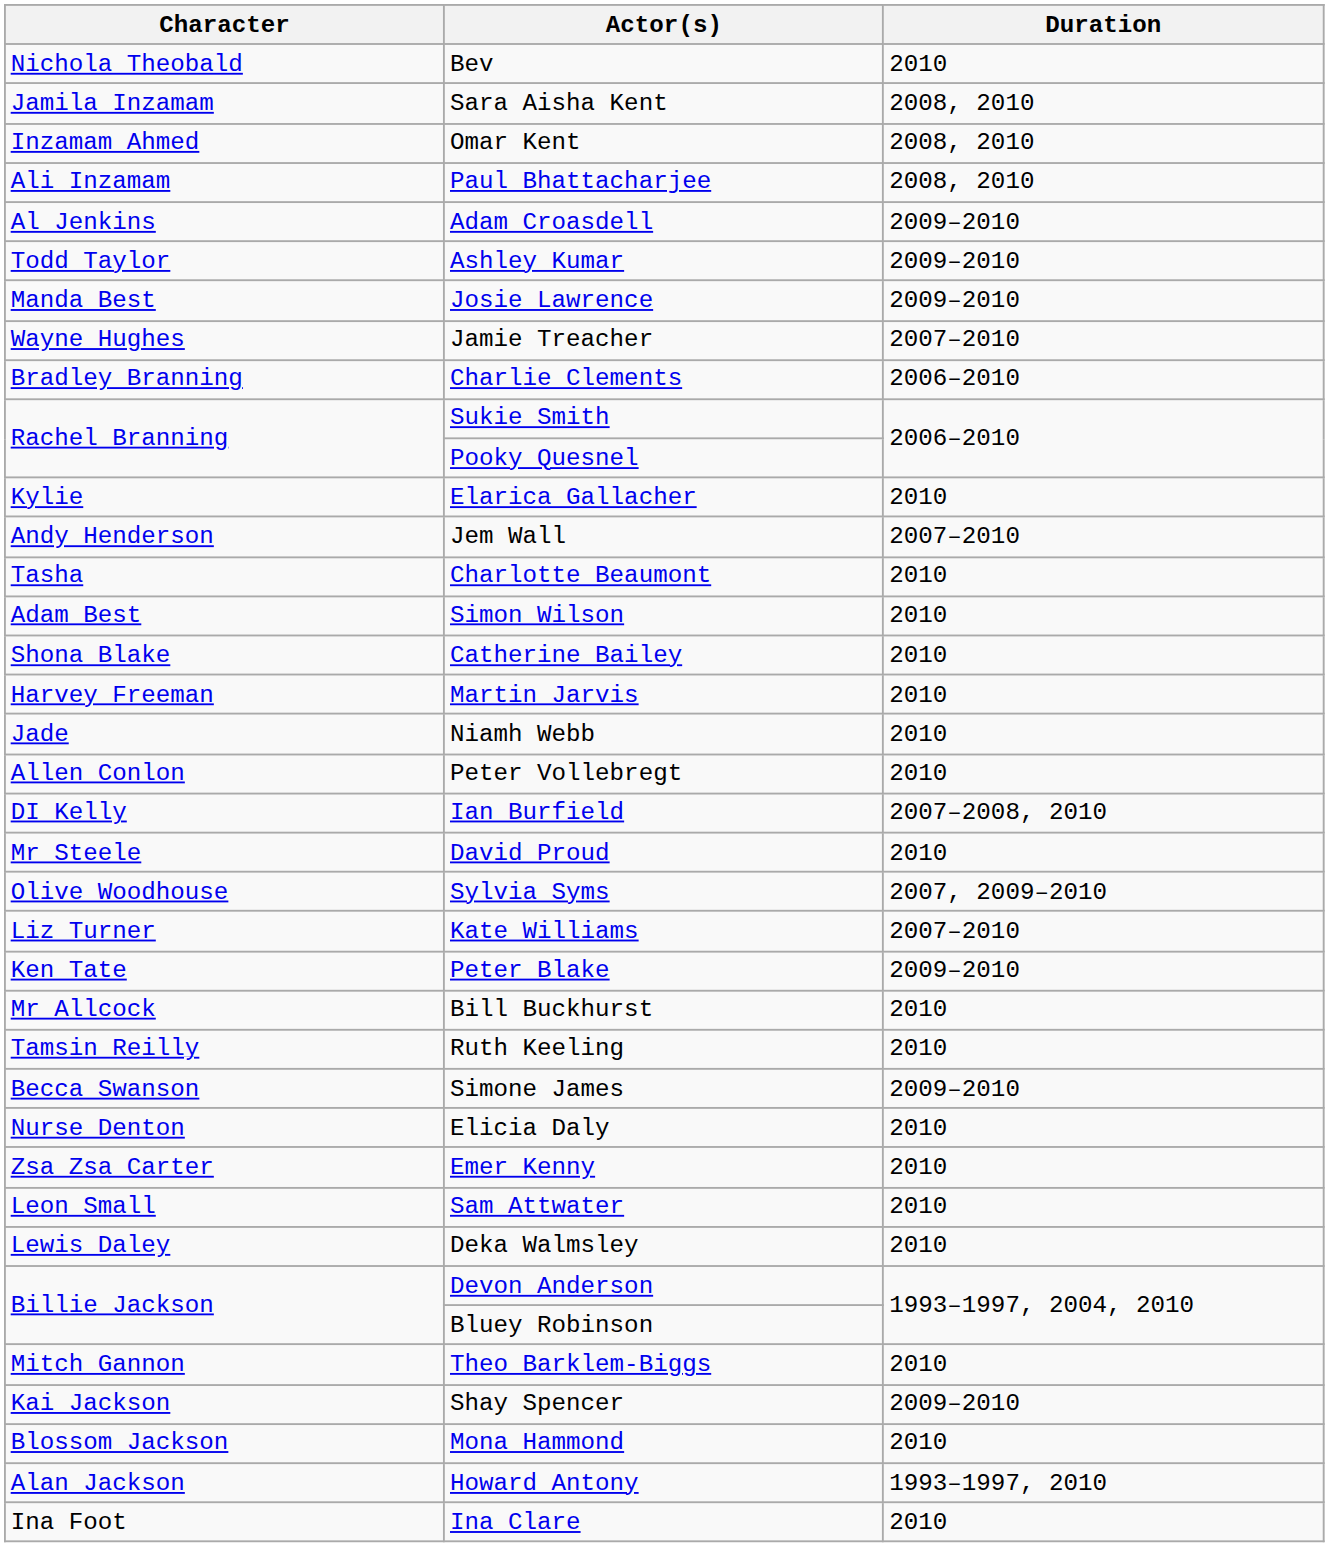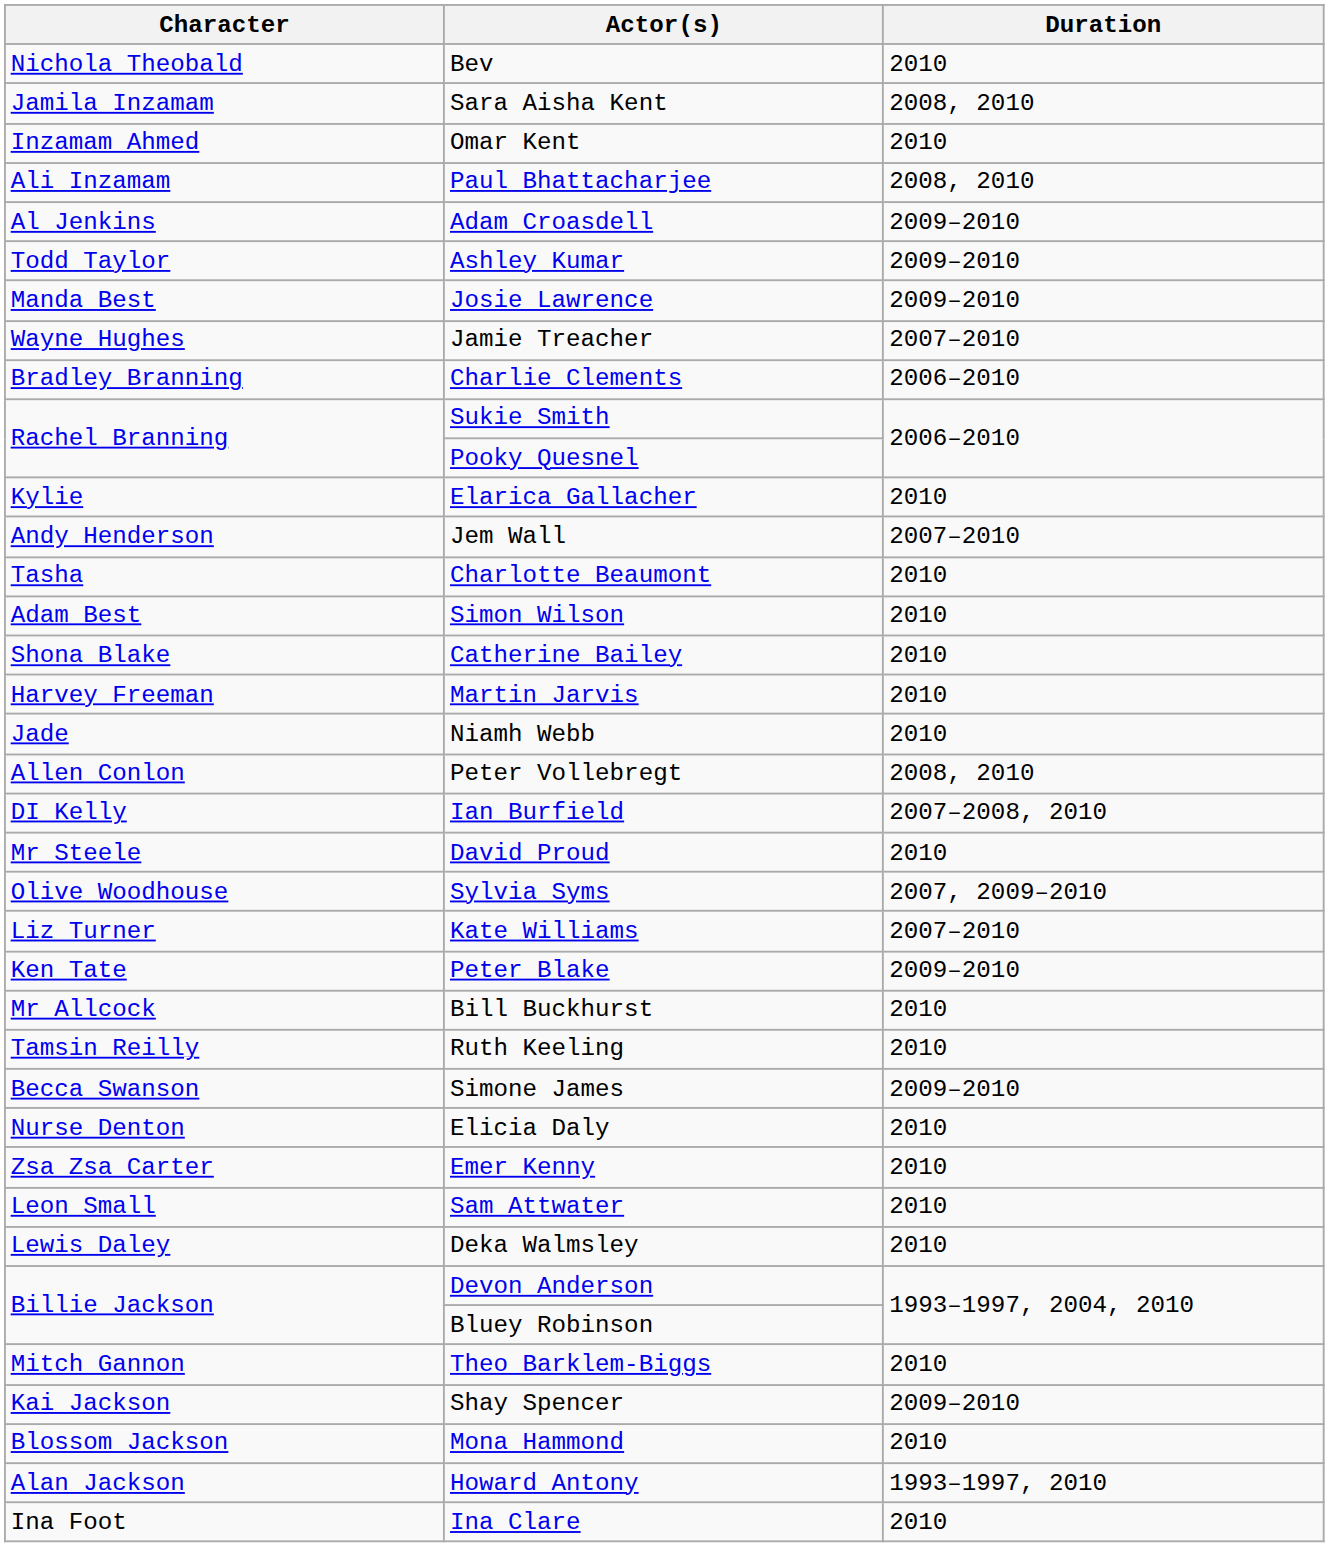Omar Kent | Duration: 2008, 2010 -> 2010
Peter Vollebregt | Duration: 2010 -> 2008, 2010
